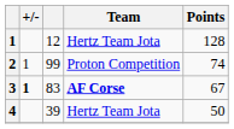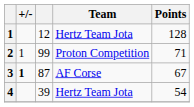2 | Points: 74 -> 71
3 | column 3: 83 -> 87
3 | Team: bold -> normal
4 | Points: 50 -> 54
